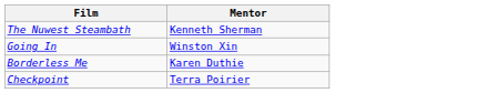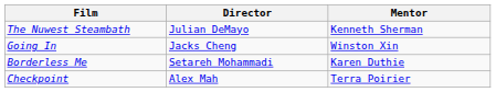+ column: Director | Julian DeMayo | Jacks Cheng | Setareh Mohammadi | Alex Mah
